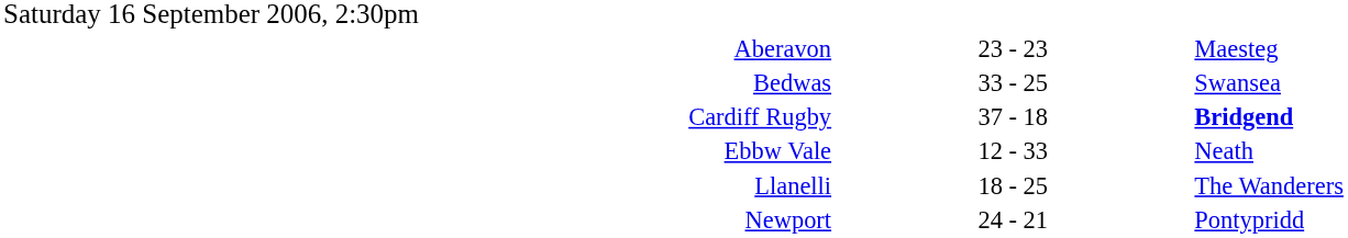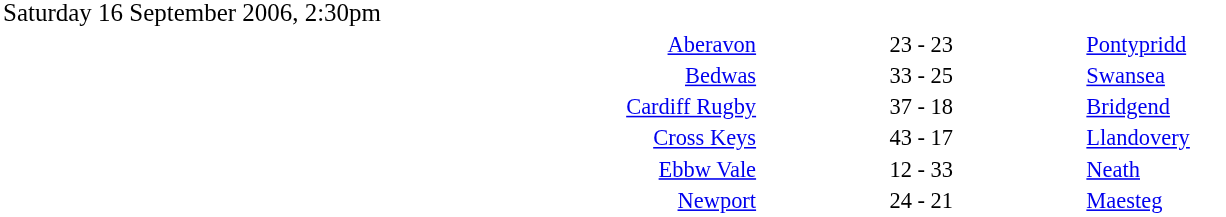Aberavon | column 3: Maesteg -> Pontypridd
Cardiff Rugby | column 3: bold -> normal
+ row: Cross Keys | 43 - 17 | Llandovery
- row: Llanelli | 18 - 25 | The Wanderers
Newport | column 3: Pontypridd -> Maesteg
